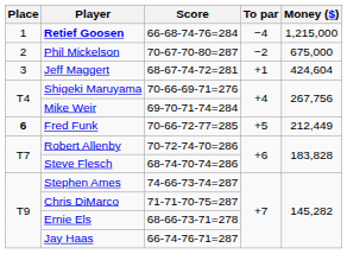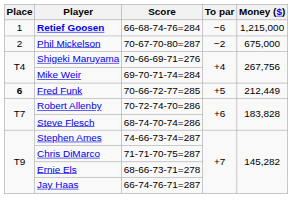Retief Goosen | To par: −4 -> −6
- row: 3 | Jeff Maggert | 68-67-74-72=281 | +1 | 424,604
